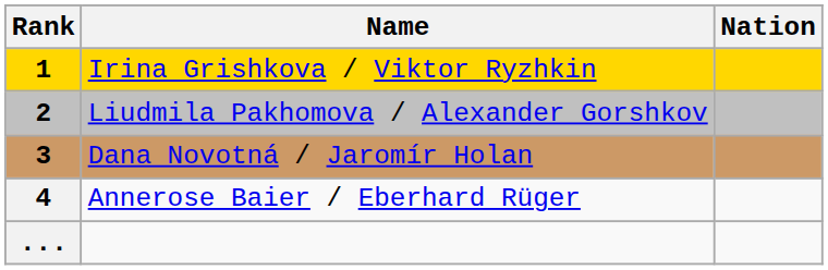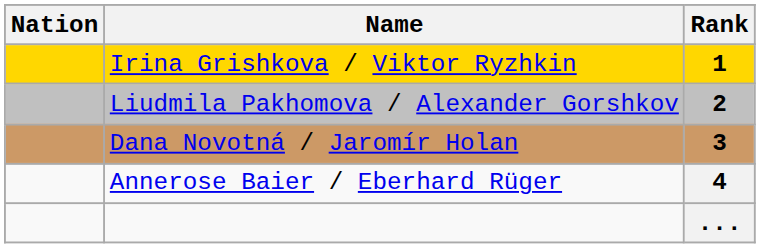columns swapped: Rank <-> Nation
